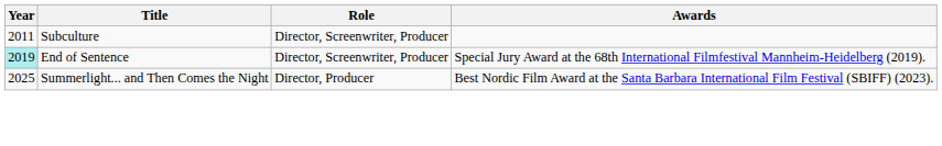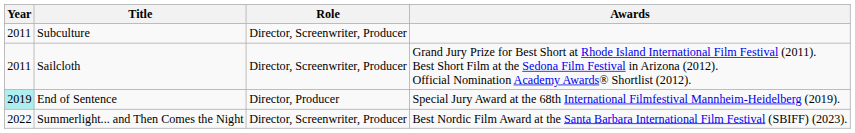+ row: 2011 | Sailcloth | Director, Screenwriter, Producer | Grand Jury Prize for Best Short at Rhode Island International Film Festival (2011). Best Short Film at the Sedona Film Festival in Arizona (2012). Official Nomination Academy Awards® Shortlist (2012).
End of Sentence | Role: Director, Screenwriter, Producer -> Director, Producer
Summerlight... and Then Comes the Night | Year: 2025 -> 2022
Summerlight... and Then Comes the Night | Role: Director, Producer -> Director, Screenwriter, Producer
